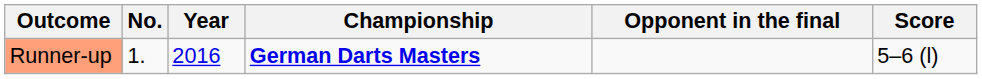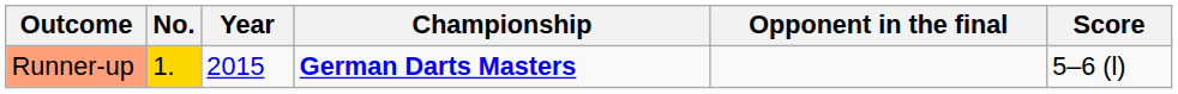Runner-up | No.: no background -> gold background
Runner-up | Year: 2016 -> 2015
